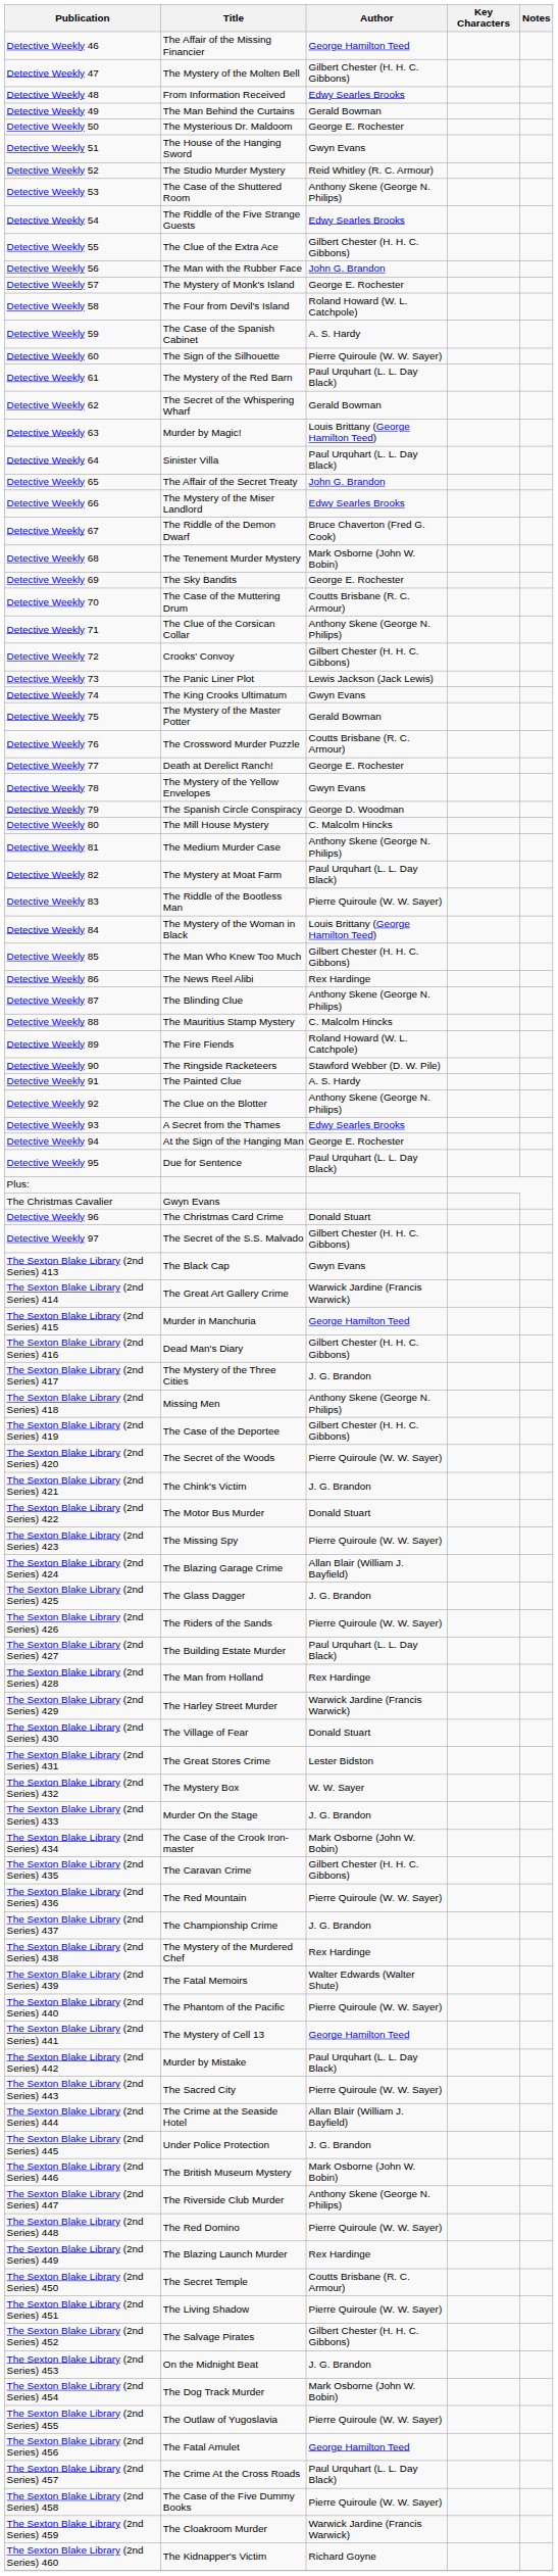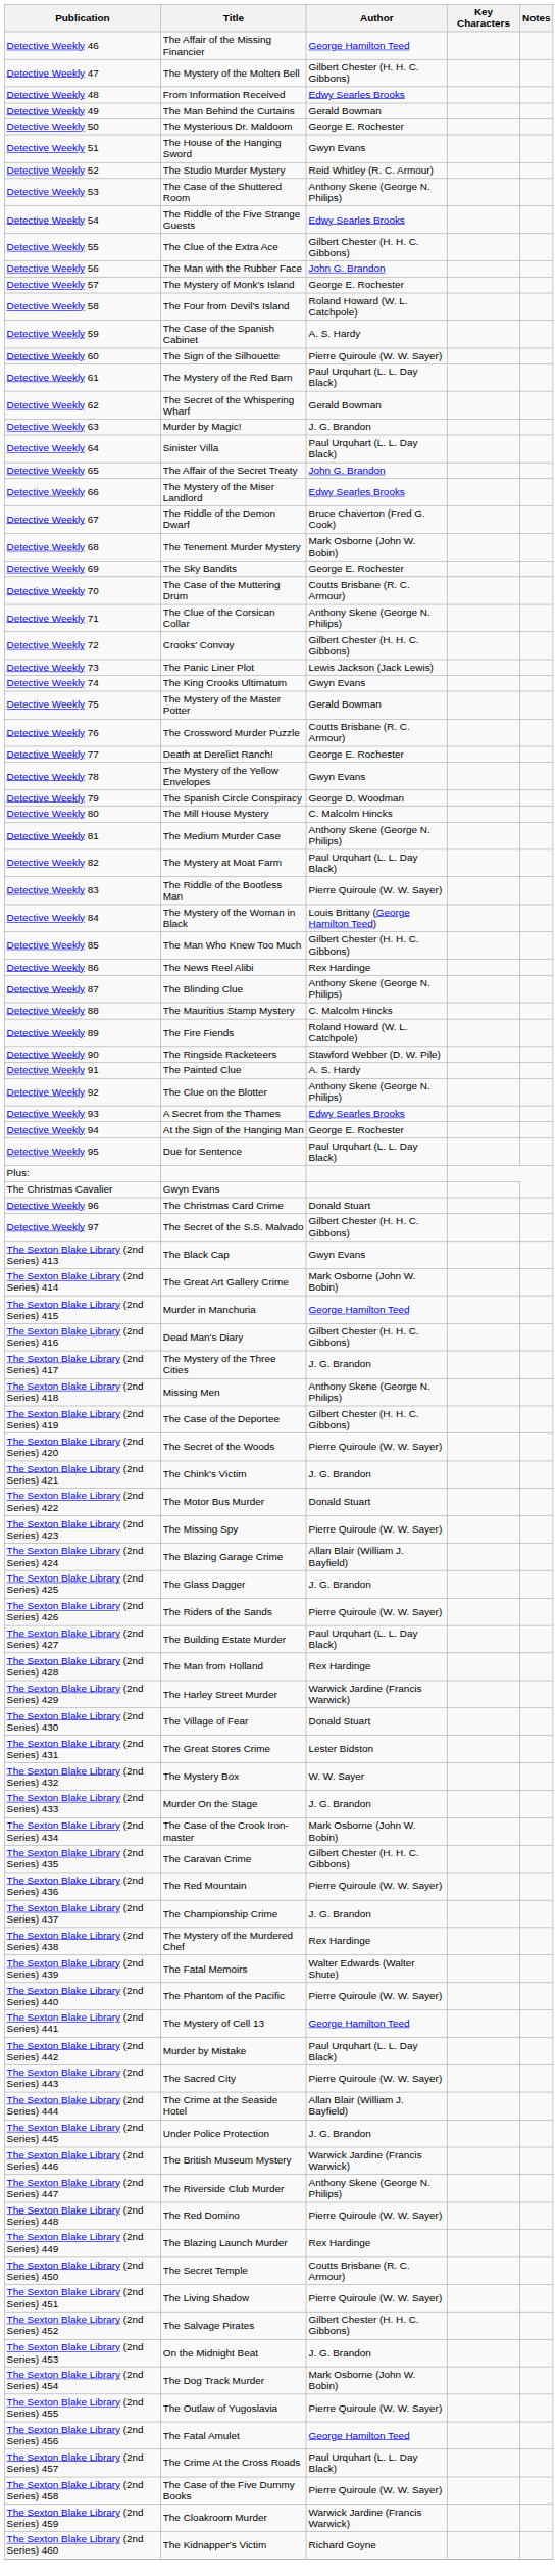Detective Weekly 63 | Author: Louis Brittany (George Hamilton Teed) -> J. G. Brandon
The Sexton Blake Library (2nd Series) 414 | Author: Warwick Jardine (Francis Warwick) -> Mark Osborne (John W. Bobin)
The Sexton Blake Library (2nd Series) 446 | Author: Mark Osborne (John W. Bobin) -> Warwick Jardine (Francis Warwick)
